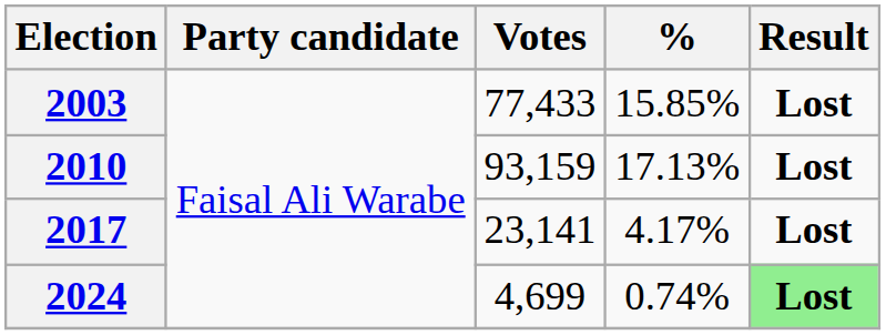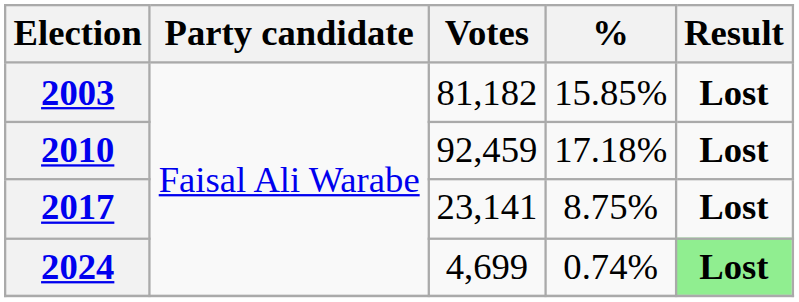2003 | Votes: 77,433 -> 81,182
2010 | Votes: 93,159 -> 92,459
2010 | %: 17.13% -> 17.18%
2017 | %: 4.17% -> 8.75%
